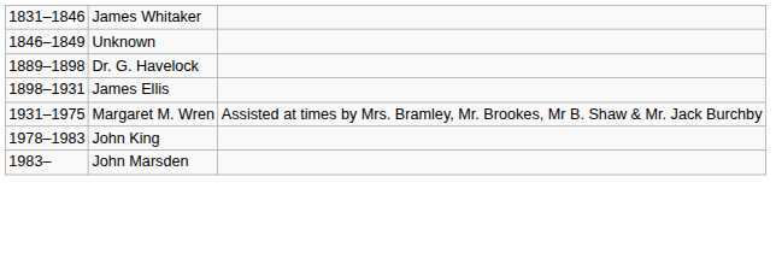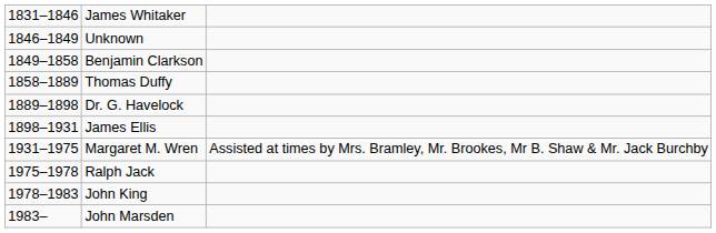+ row: 1849–1858 | Benjamin Clarkson
+ row: 1858–1889 | Thomas Duffy
+ row: 1975–1978 | Ralph Jack
